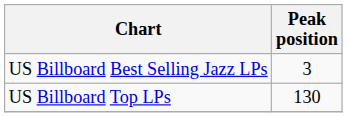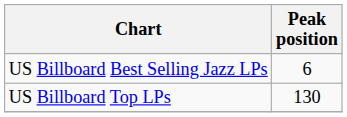US Billboard Best Selling Jazz LPs | Peak position: 3 -> 6
